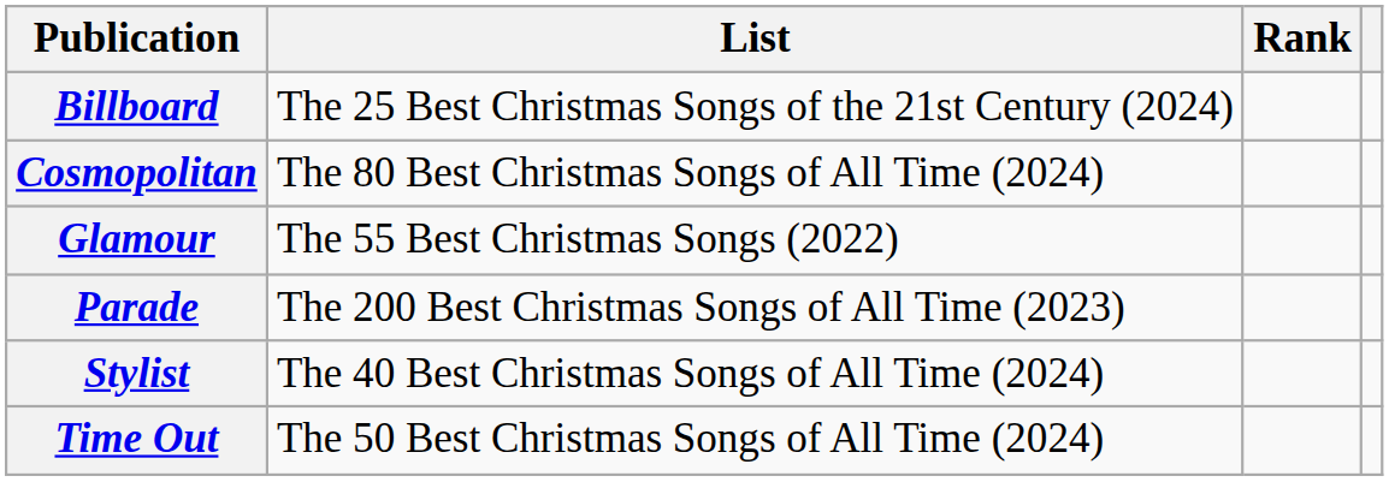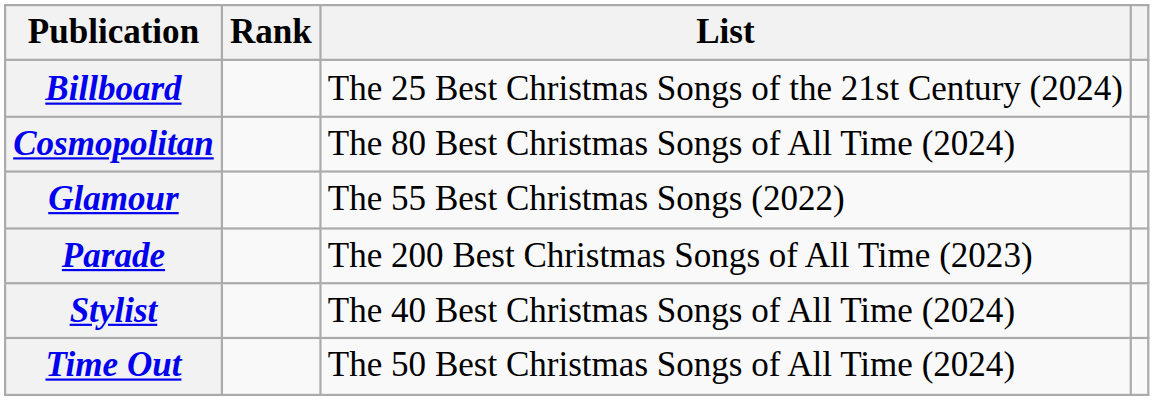columns swapped: List <-> Rank
